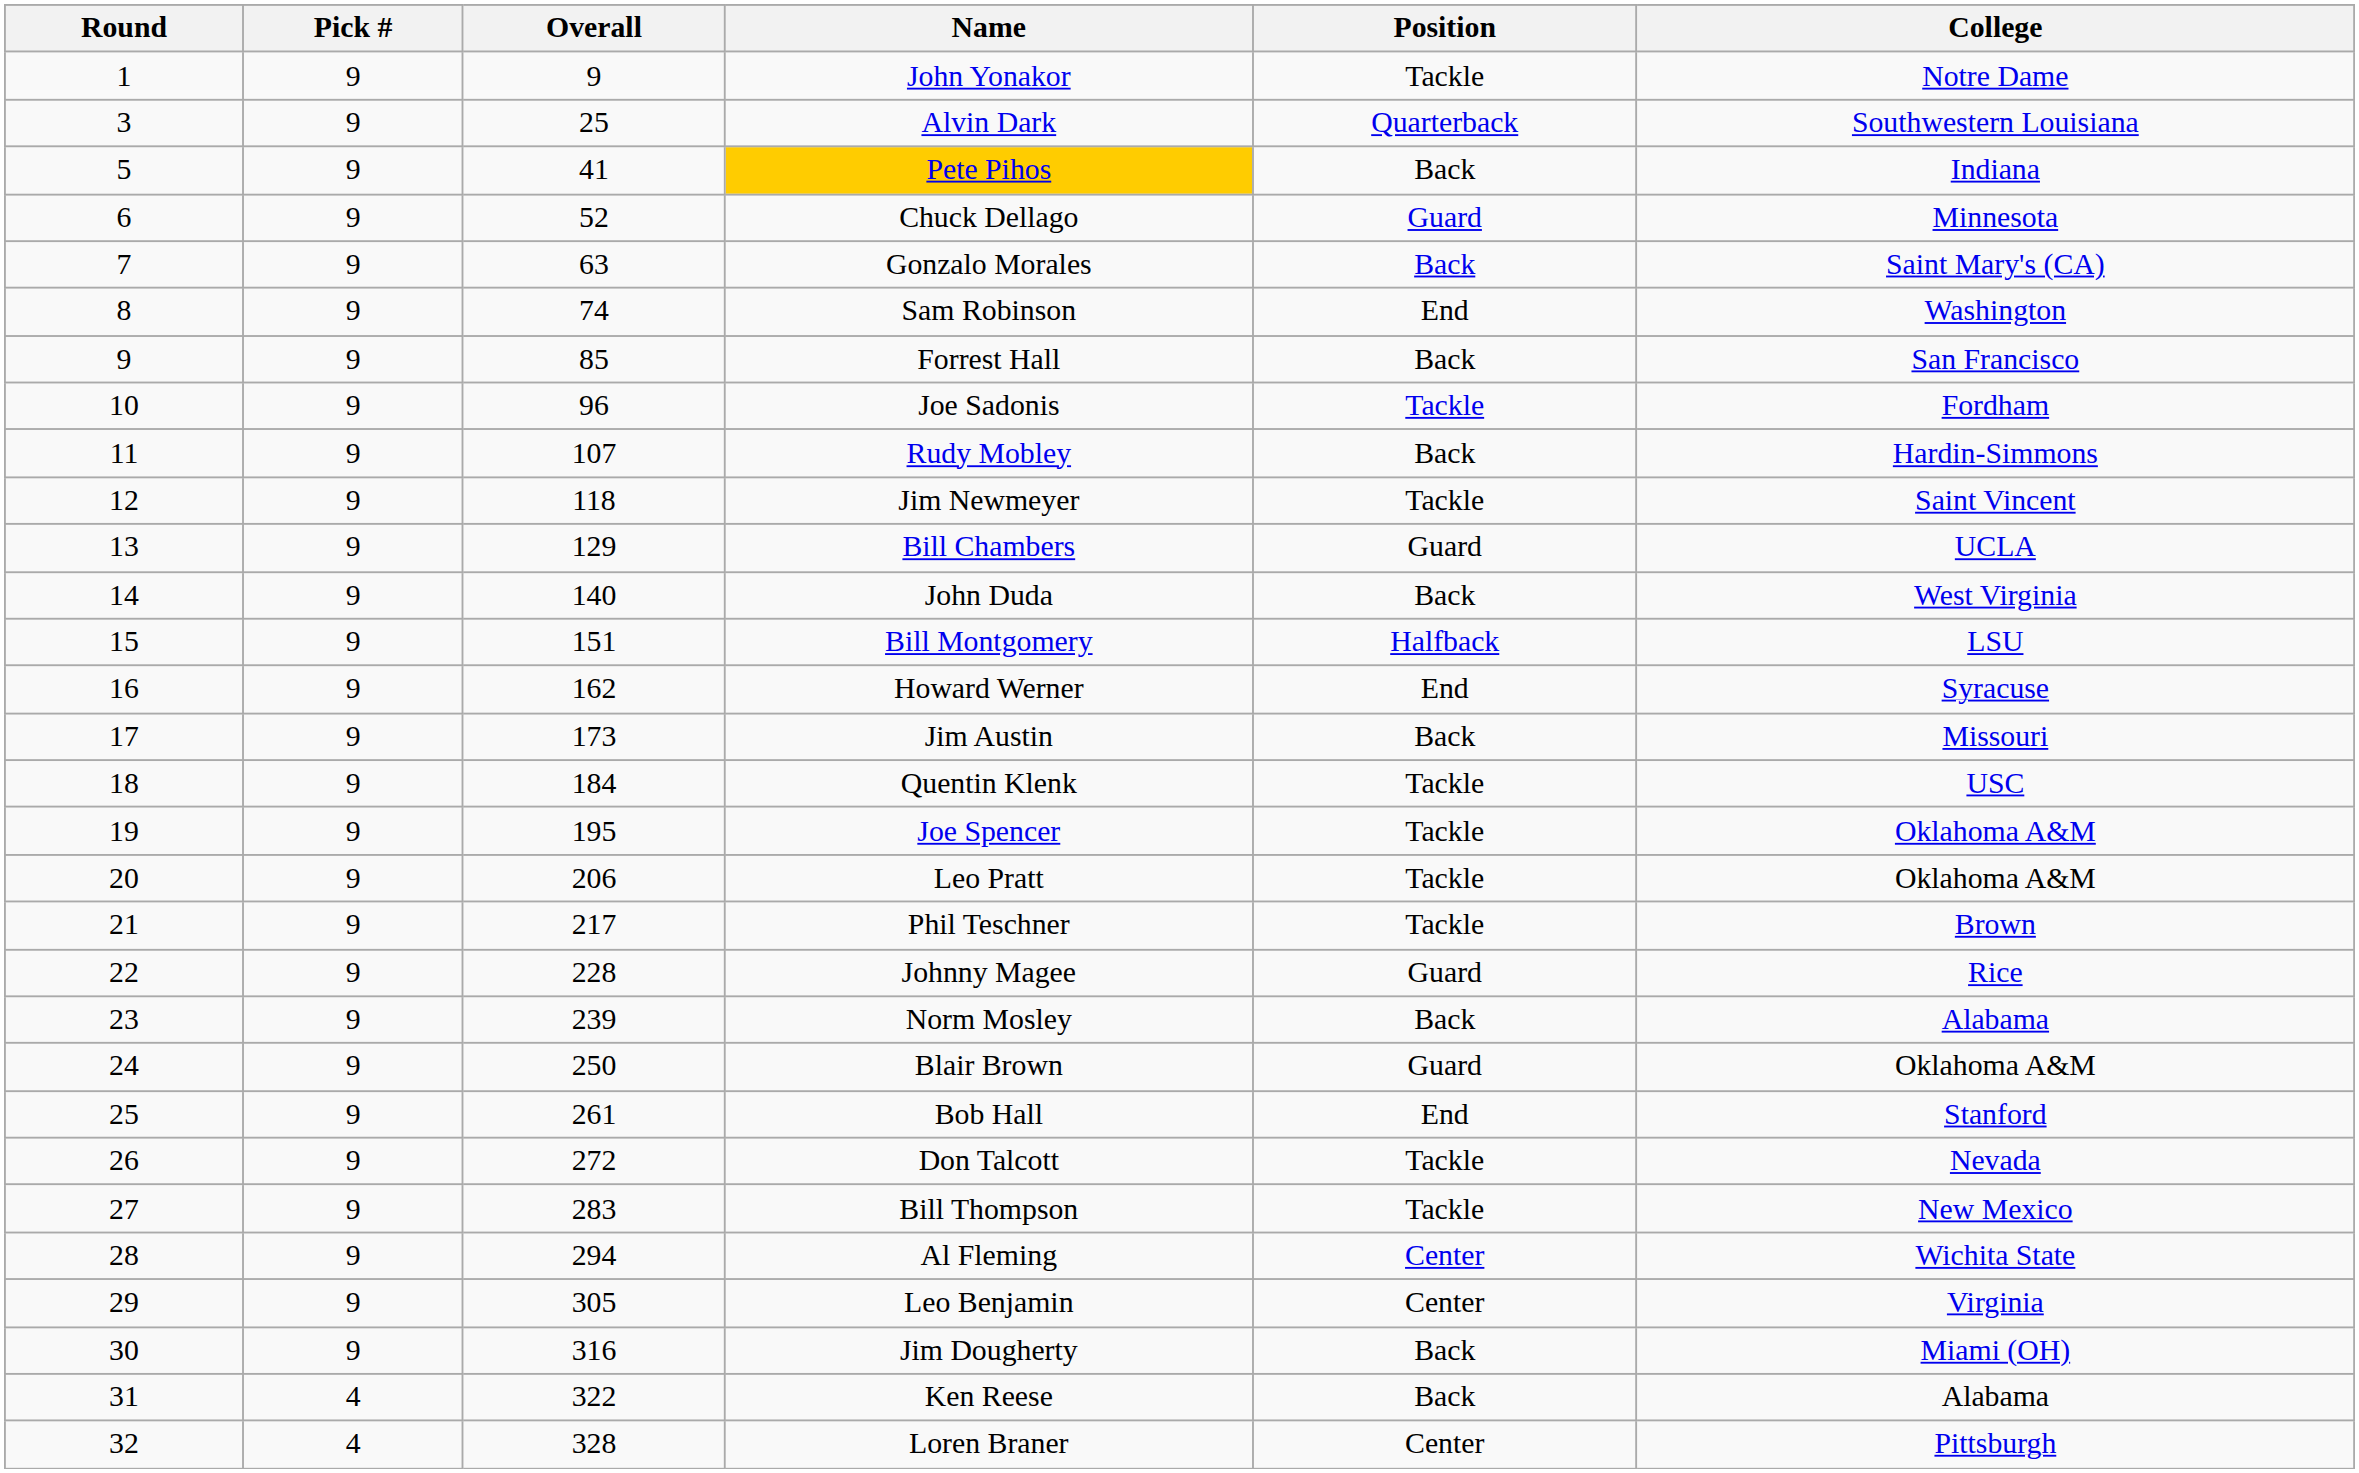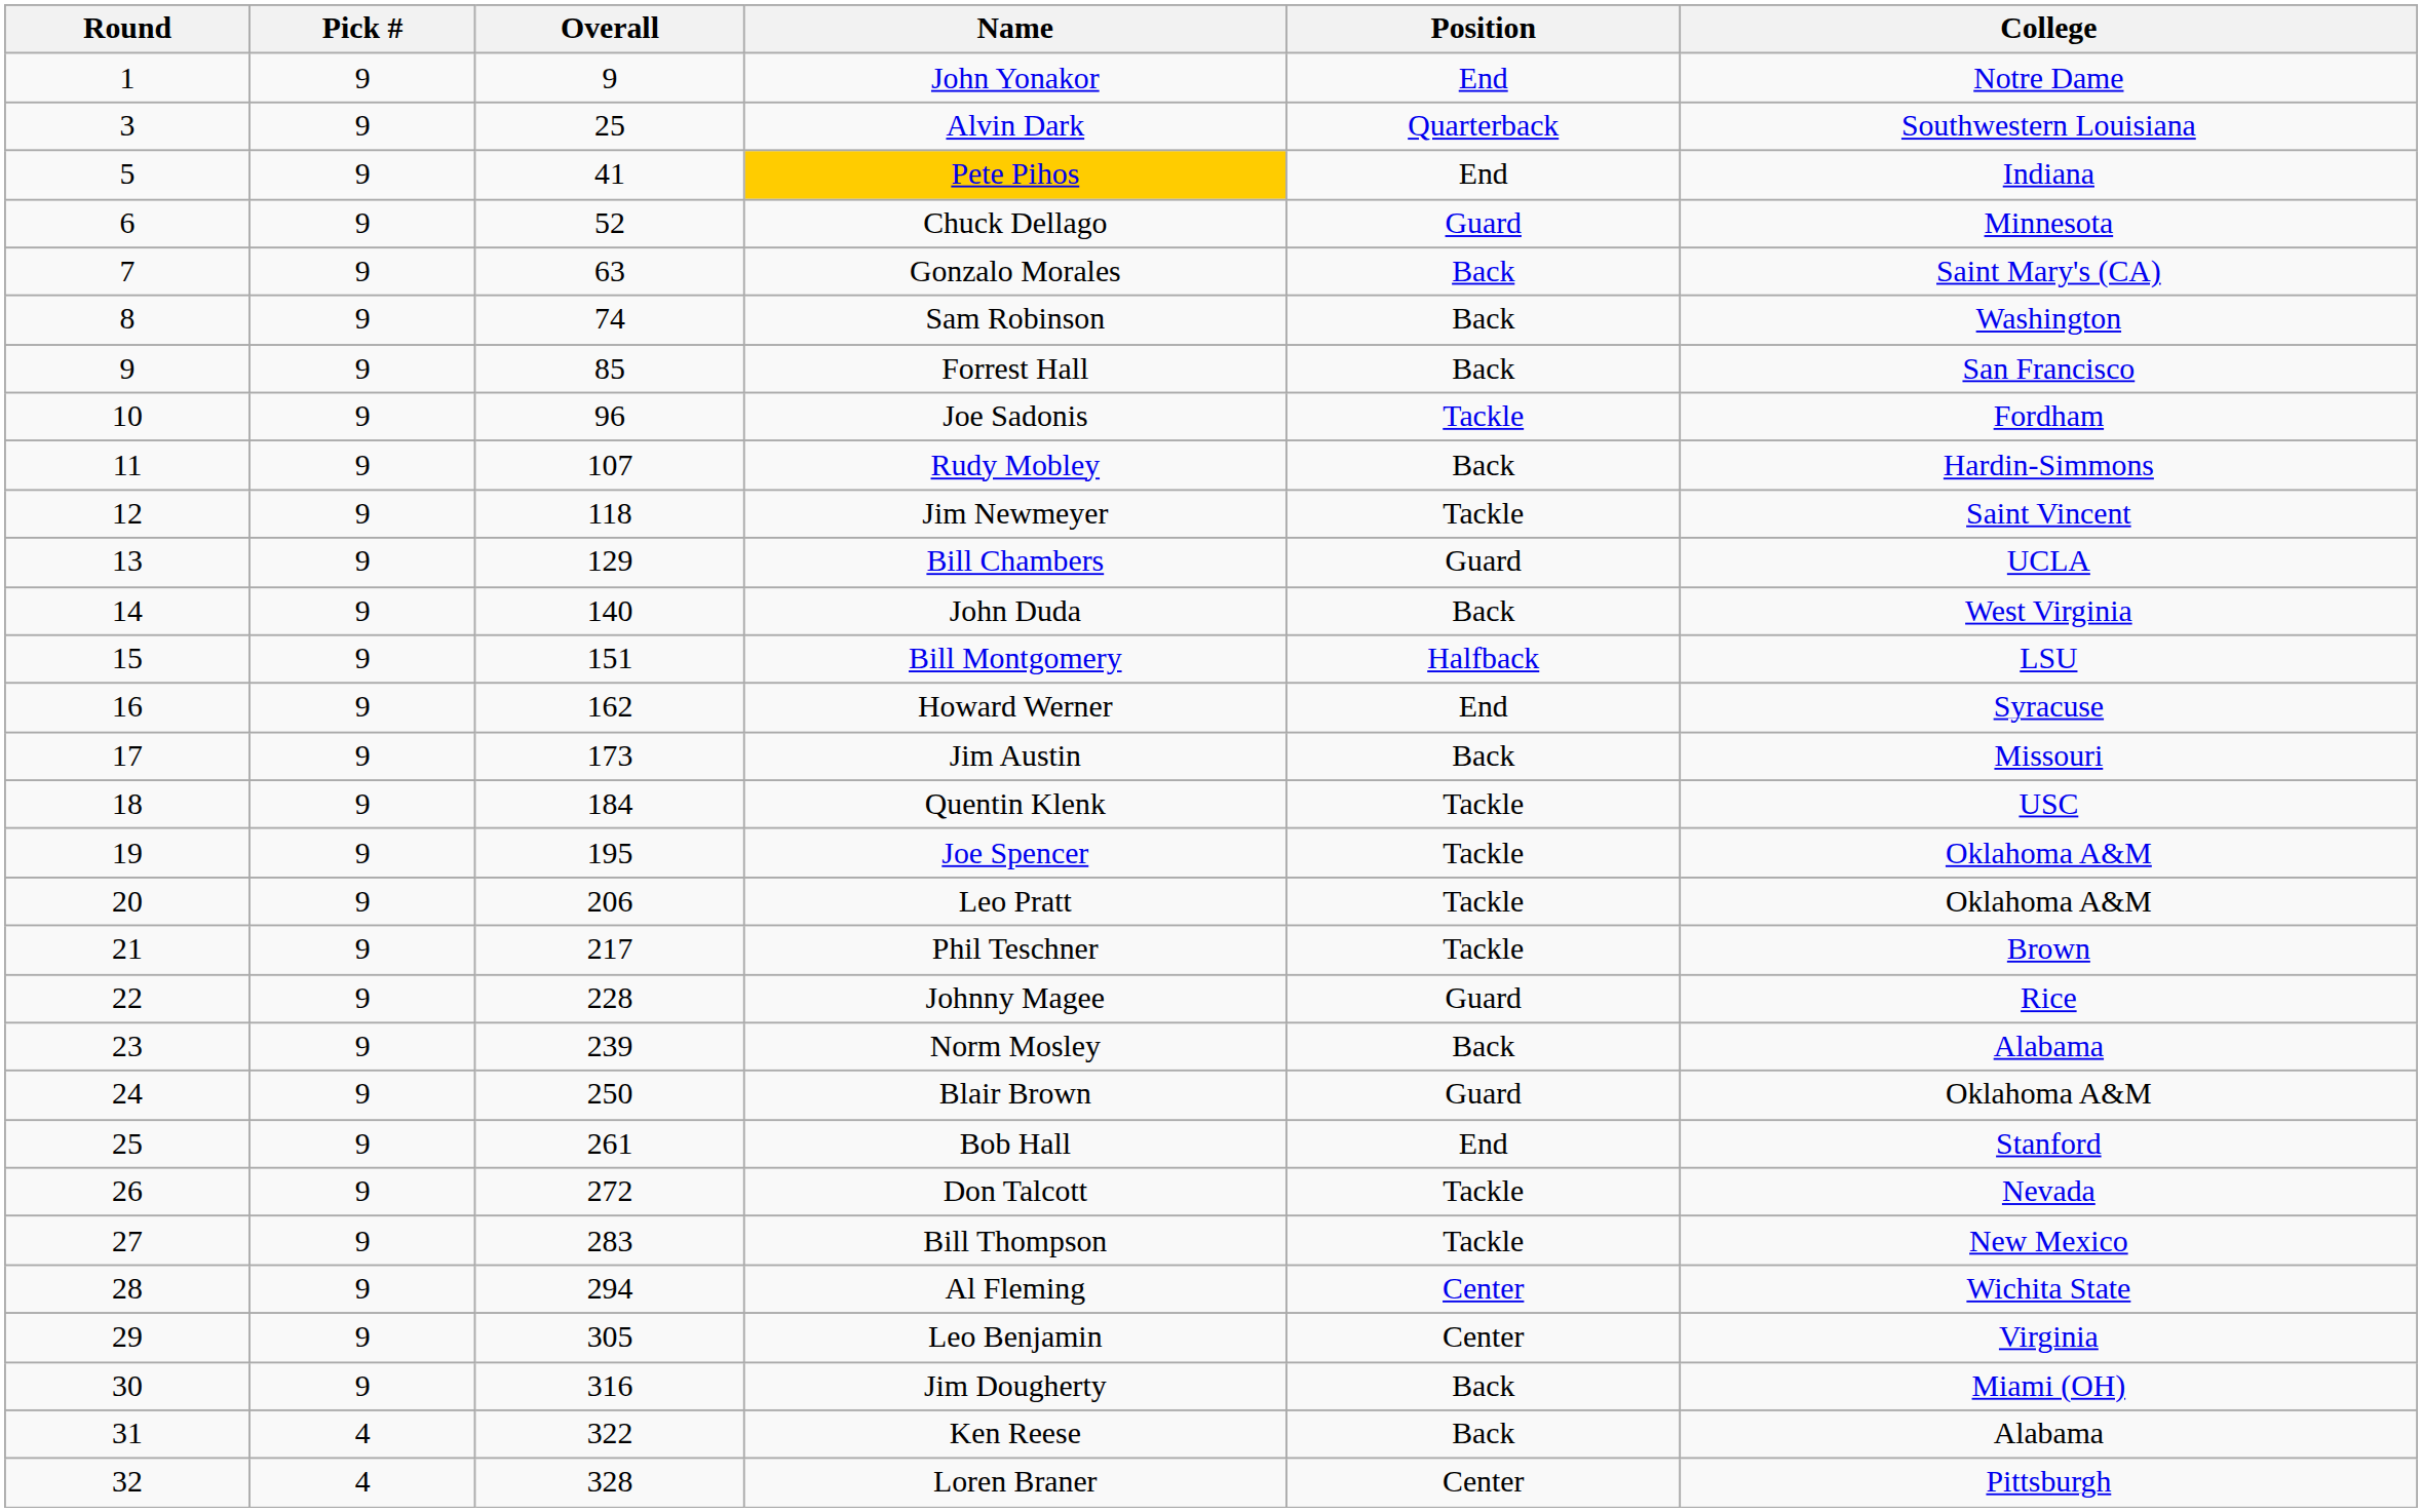John Yonakor | Position: Tackle -> End
Pete Pihos | Position: Back -> End
Sam Robinson | Position: End -> Back
